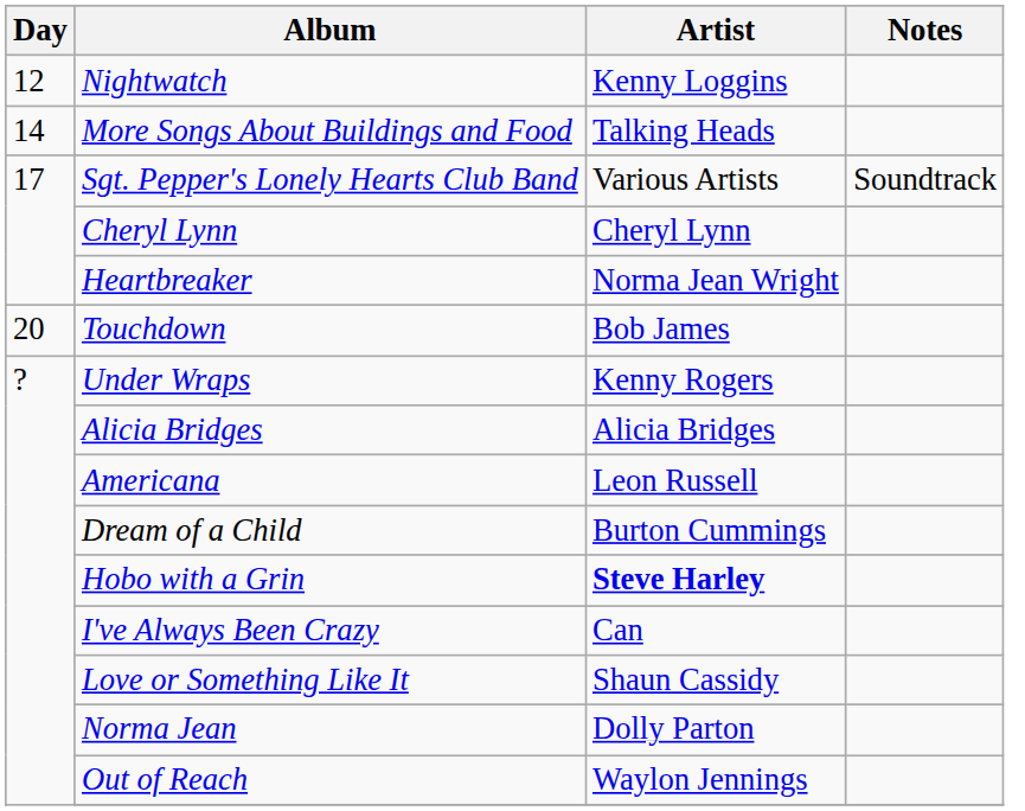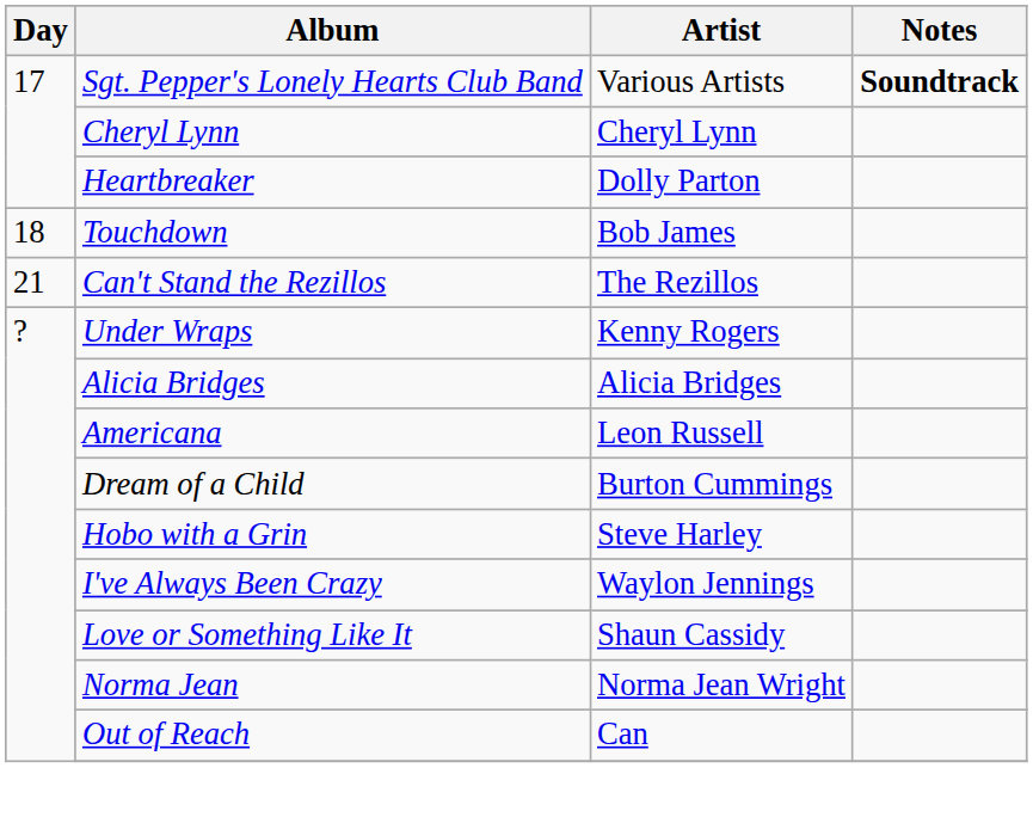- row: 12 | Nightwatch | Kenny Loggins
- row: 14 | More Songs About Buildings and Food | Talking Heads
Sgt. Pepper's Lonely Hearts Club Band | Notes: normal -> bold
Heartbreaker | Artist: Norma Jean Wright -> Dolly Parton
Touchdown | Day: 20 -> 18
+ row: 21 | Can't Stand the Rezillos | The Rezillos
Hobo with a Grin | Artist: bold -> normal
I've Always Been Crazy | Artist: Can -> Waylon Jennings
Norma Jean | Artist: Dolly Parton -> Norma Jean Wright
Out of Reach | Artist: Waylon Jennings -> Can
